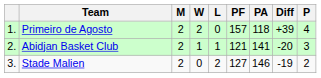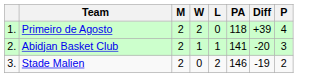- column: PF | 157 | 121 | 127
